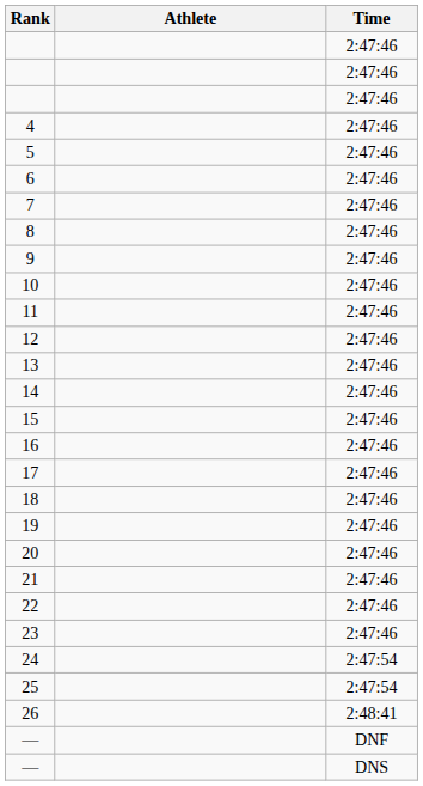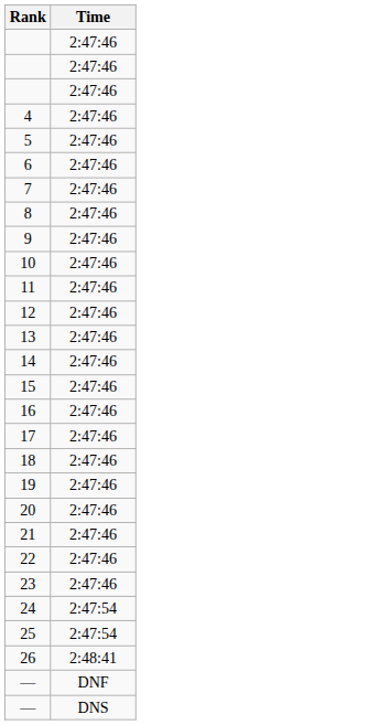- column: Athlete
